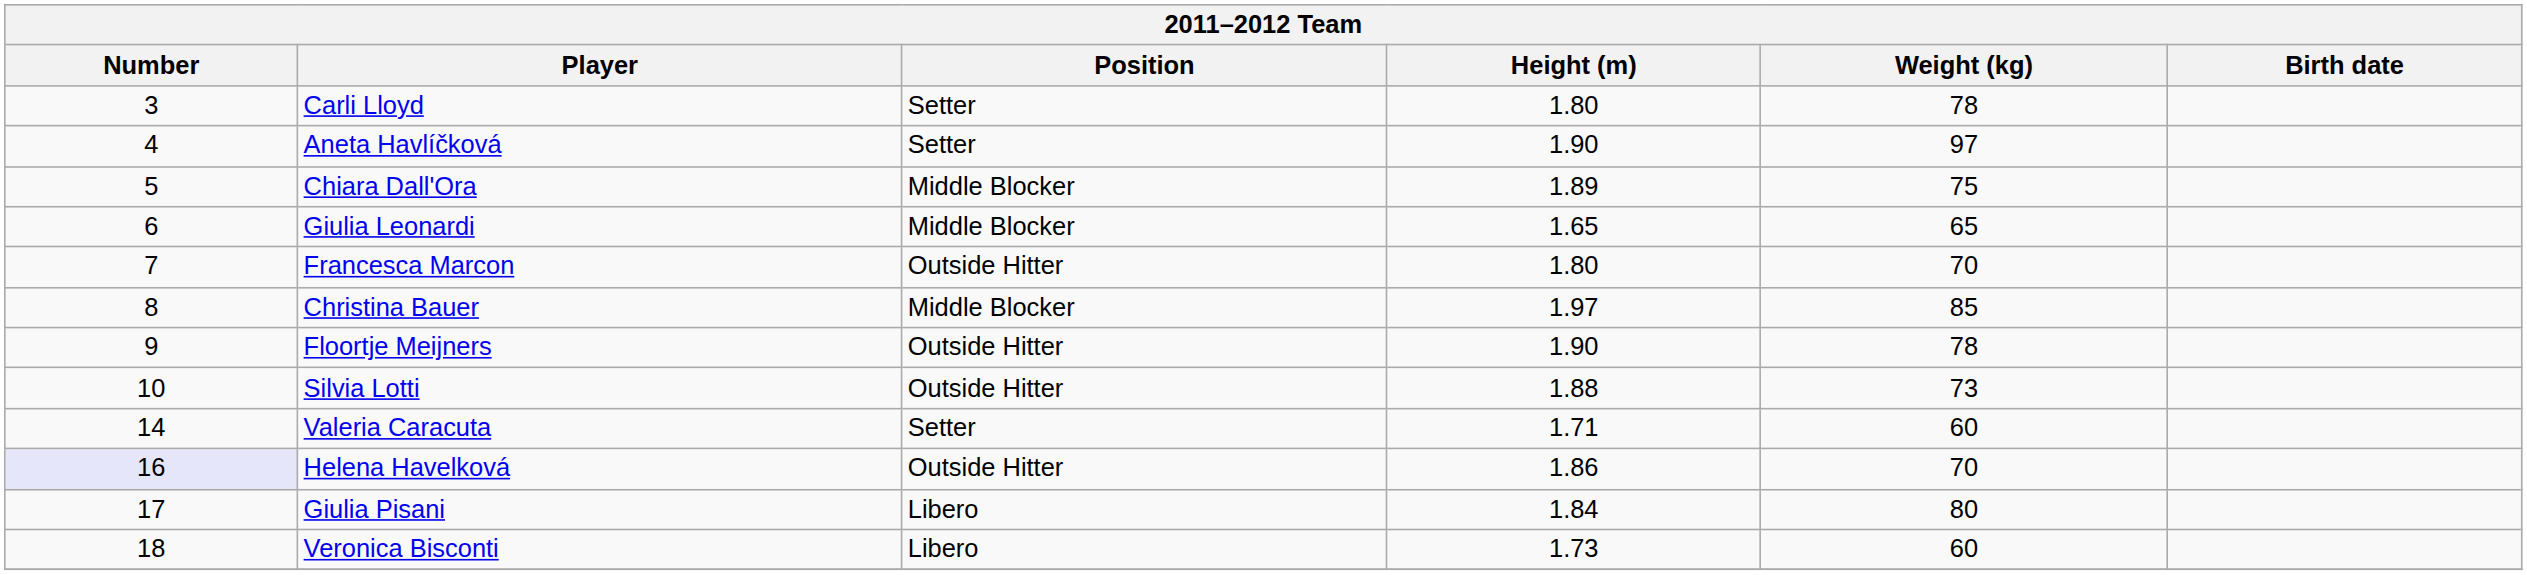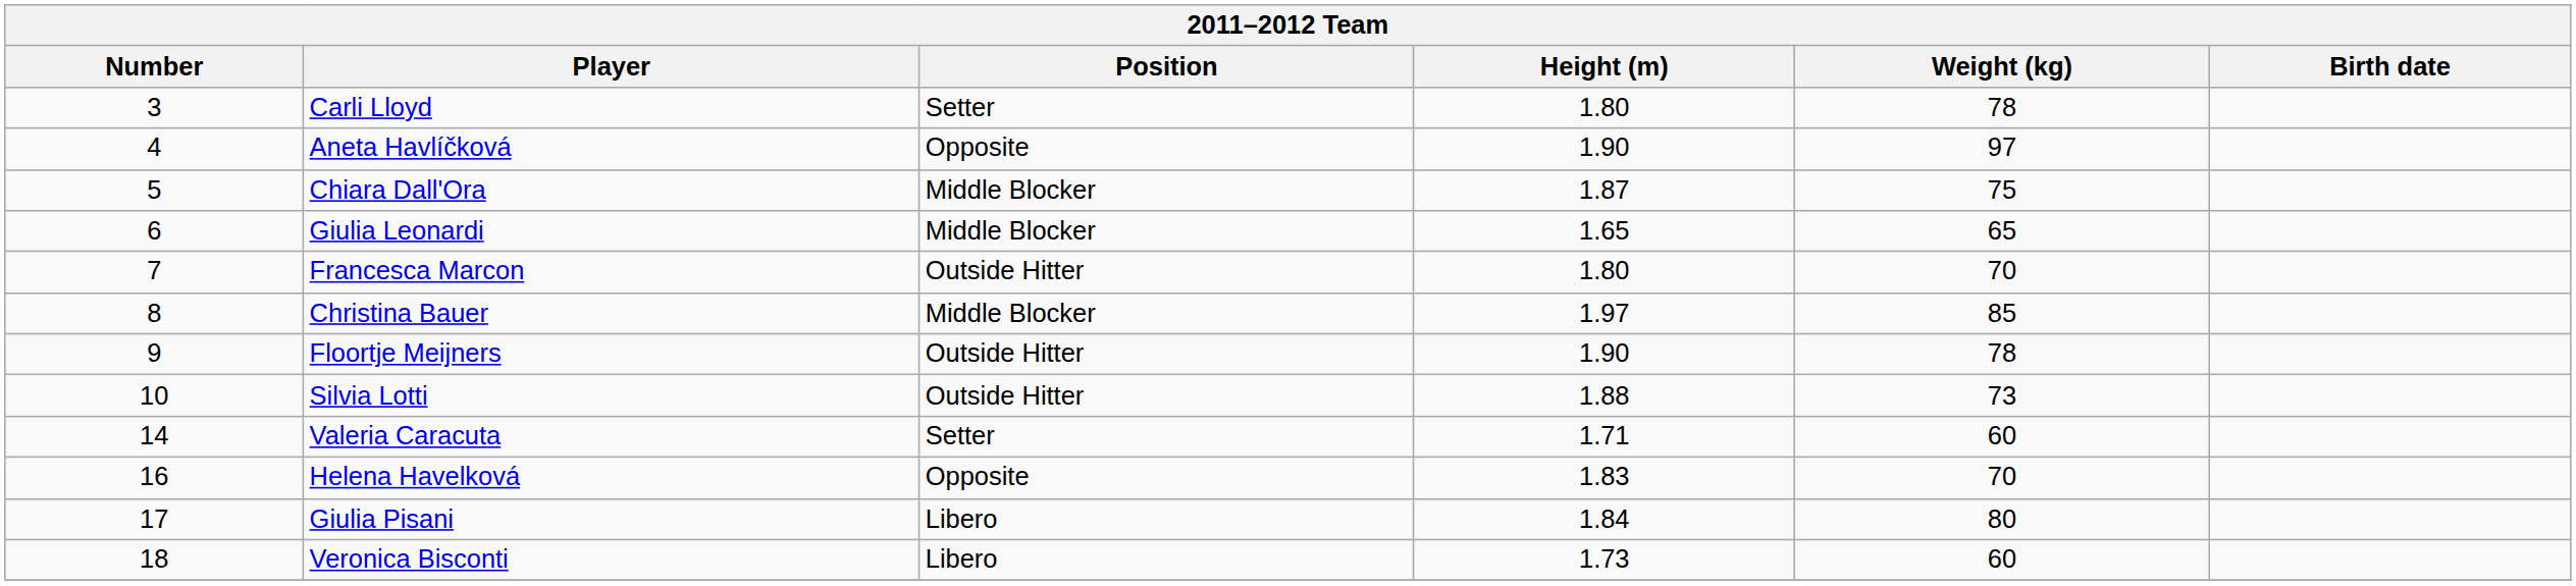Aneta Havlíčková | Position: Setter -> Opposite
Chiara Dall'Ora | Height (m): 1.89 -> 1.87
Helena Havelková | Number: lavender background -> no background
Helena Havelková | Position: Outside Hitter -> Opposite
Helena Havelková | Height (m): 1.86 -> 1.83
